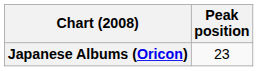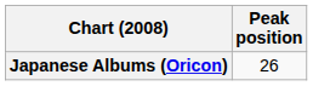Japanese Albums (Oricon) | Peak position: 23 -> 26
